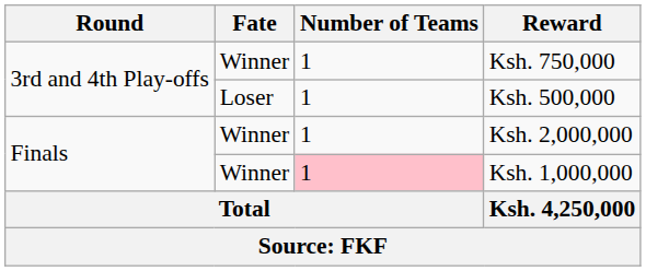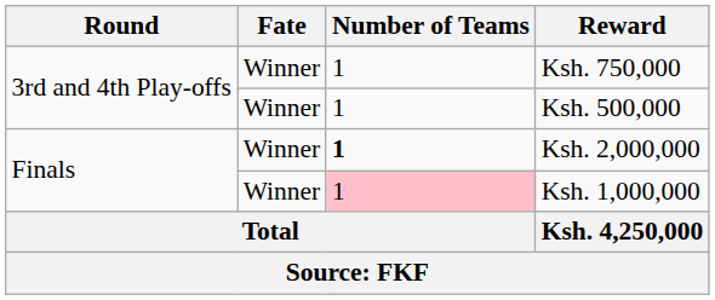Ksh. 500,000 | Fate: Loser -> Winner
Ksh. 2,000,000 | Number of Teams: normal -> bold
